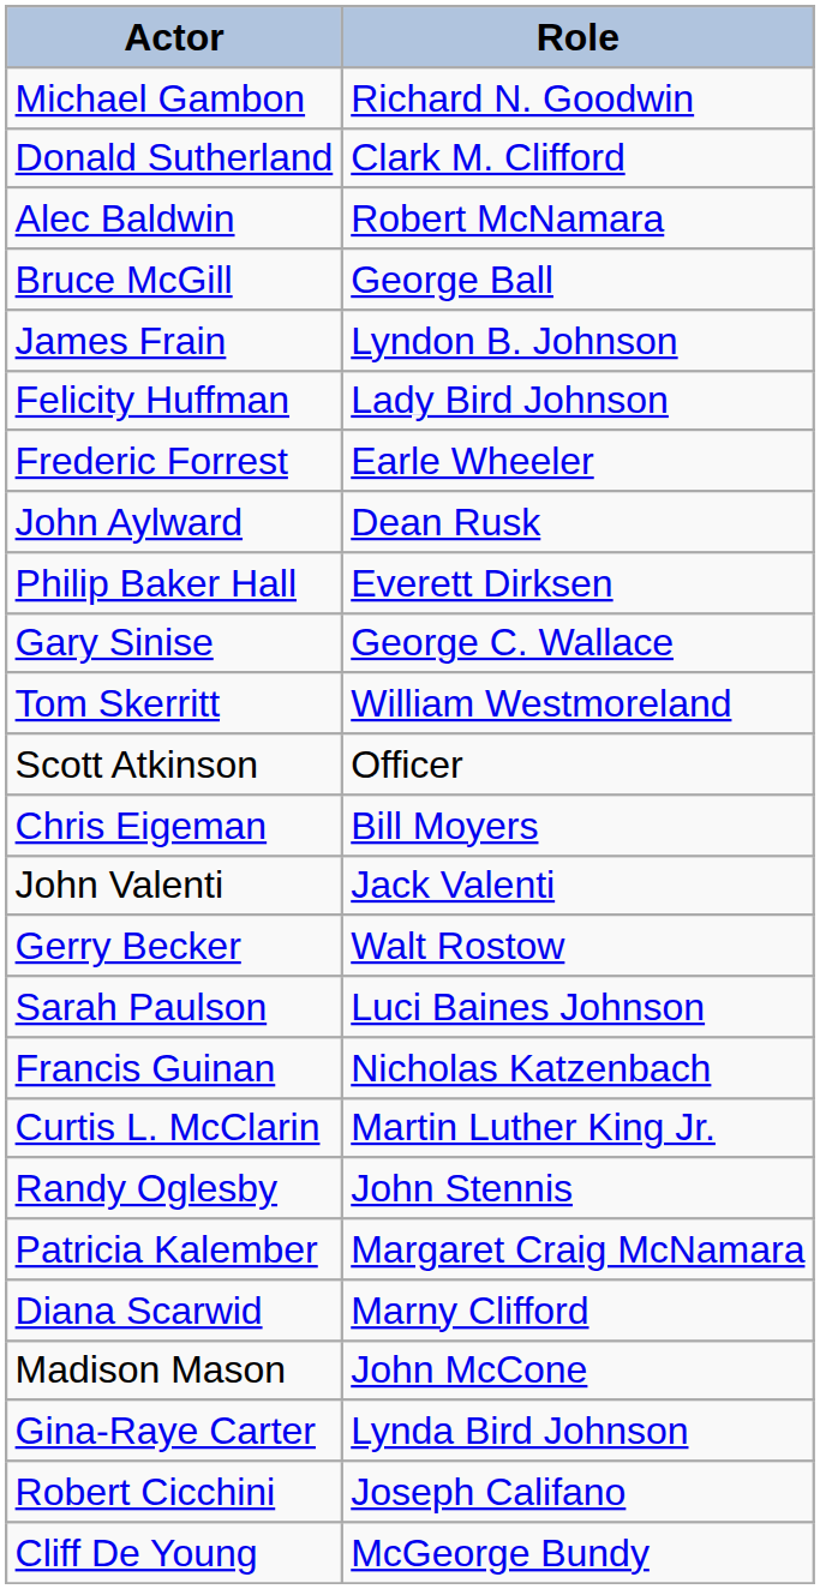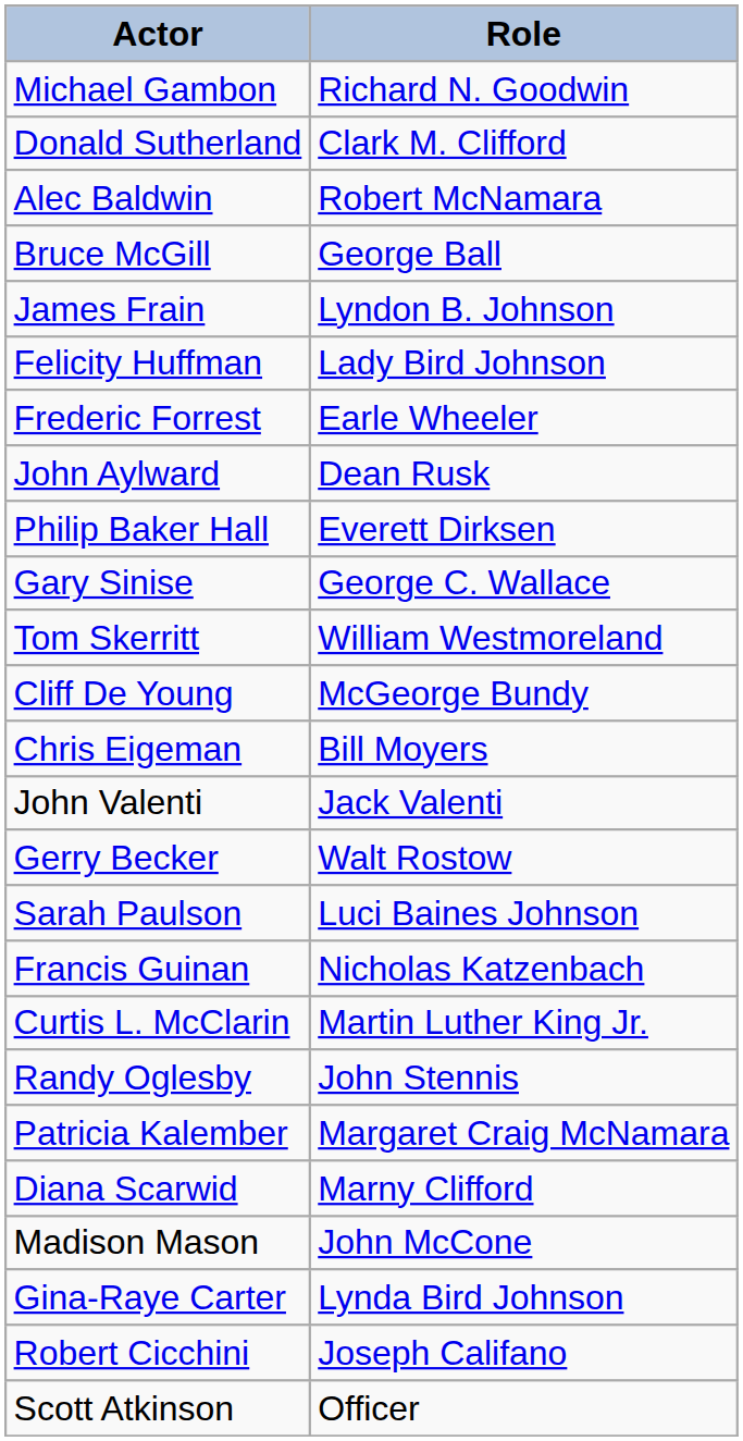rows swapped: Cliff De Young <-> Scott Atkinson
